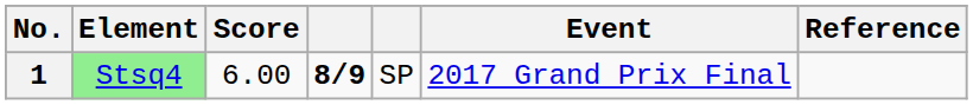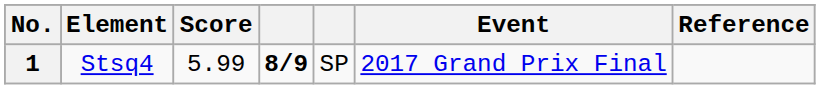1 | Element: lightgreen background -> no background
1 | Score: 6.00 -> 5.99
